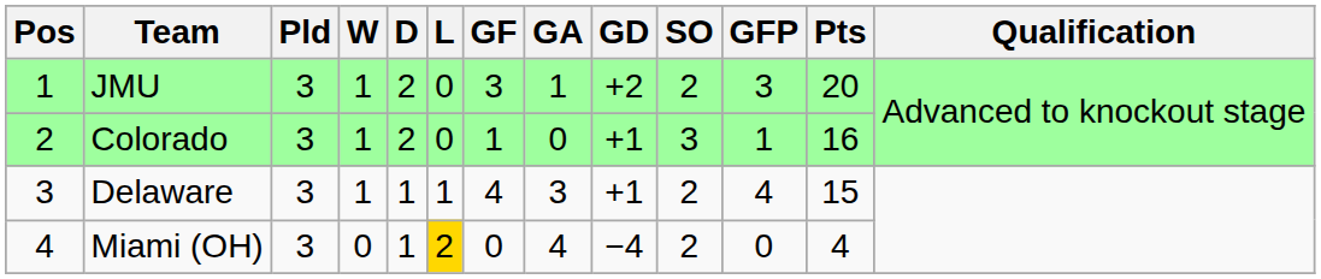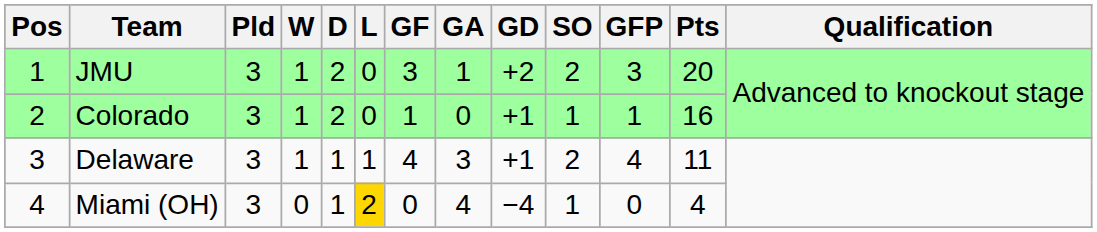Colorado | SO: 3 -> 1
Delaware | Pts: 15 -> 11
Miami (OH) | SO: 2 -> 1
